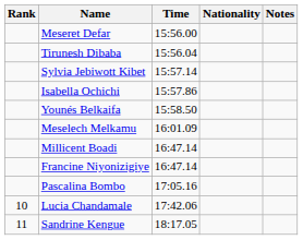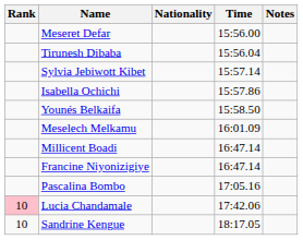columns swapped: Nationality <-> Time
Lucia Chandamale | Rank: no background -> pink background
Sandrine Kengue | Rank: 11 -> 10
